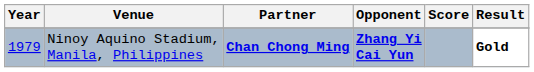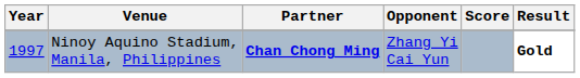Ninoy Aquino Stadium, Manila, Philippines | Year: 1979 -> 1997
Ninoy Aquino Stadium, Manila, Philippines | Opponent: bold -> normal
